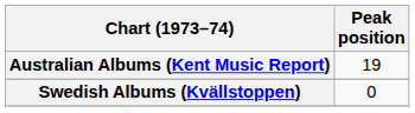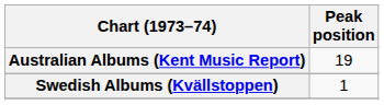Swedish Albums (Kvällstoppen) | Peak position: 0 -> 1
